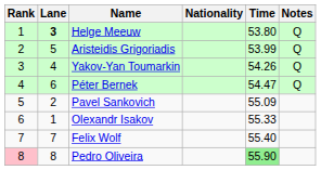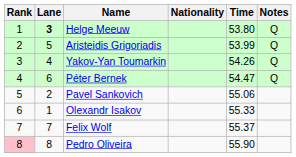Pavel Sankovich | Time: 55.09 -> 55.06
Felix Wolf | Time: 55.40 -> 55.37
Pedro Oliveira | Time: lightgreen background -> no background
